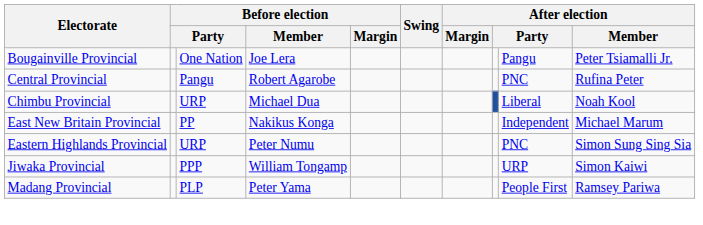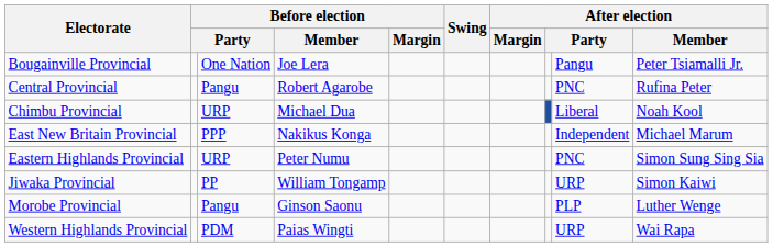East New Britain Provincial | column 3: PP -> PPP
Jiwaka Provincial | column 3: PPP -> PP
- row: Madang Provincial | PLP | Peter Yama | People First | Ramsey Pariwa
+ row: Morobe Provincial | Pangu | Ginson Saonu | PLP | Luther Wenge
+ row: Western Highlands Provincial | PDM | Paias Wingti | URP | Wai Rapa
